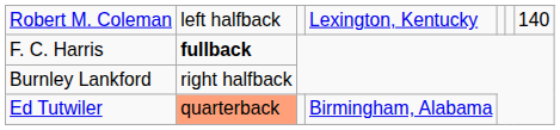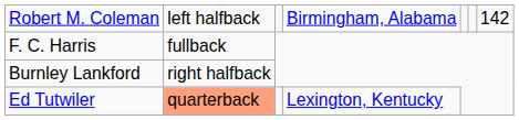Robert M. Coleman | column 4: Lexington, Kentucky -> Birmingham, Alabama
Robert M. Coleman | column 7: 140 -> 142
F. C. Harris | column 2: bold -> normal
Ed Tutwiler | column 4: Birmingham, Alabama -> Lexington, Kentucky
